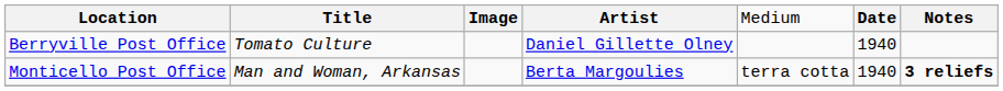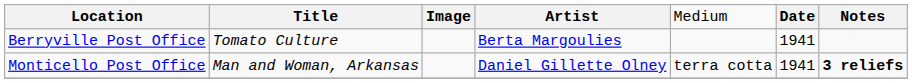Berryville Post Office | column 4: Daniel Gillette Olney -> Berta Margoulies
Berryville Post Office | column 6: 1940 -> 1941
Monticello Post Office | column 4: Berta Margoulies -> Daniel Gillette Olney
Monticello Post Office | column 6: 1940 -> 1941
